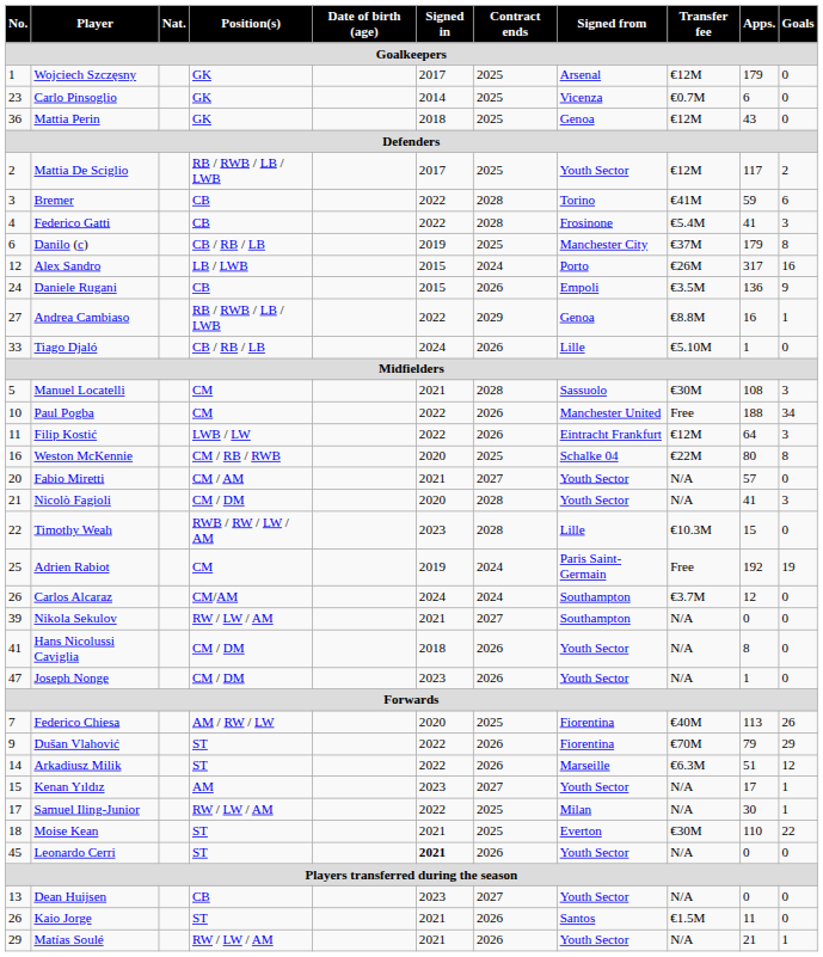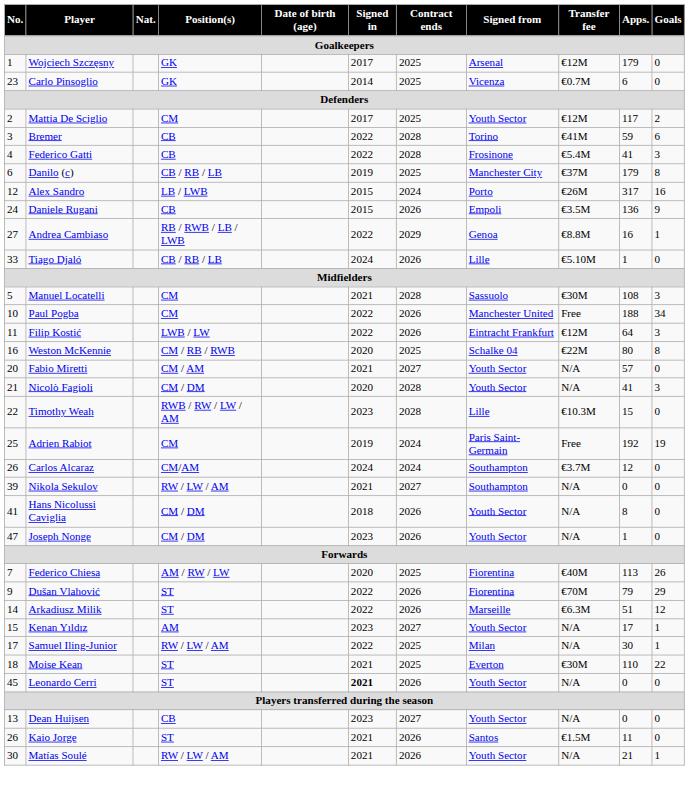- row: 36 | Mattia Perin | GK | 2018 | 2025 | Genoa | €12M | 43 | 0
Mattia De Sciglio | Position(s): RB / RWB / LB / LWB -> CM
Matías Soulé | No.: 29 -> 30
